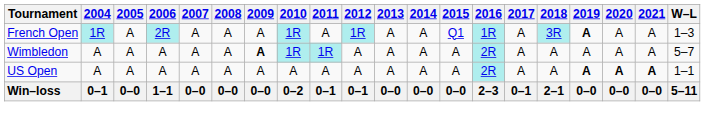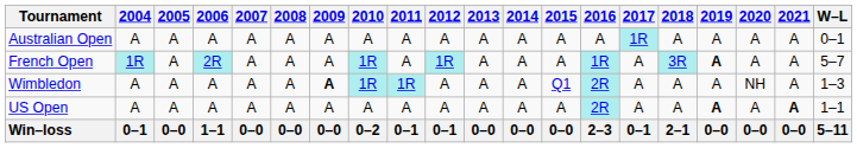+ row: Australian Open | A | A | A | A | A | A | A | A | A | A | A | A | A | 1R | A | A | A | A | 0–1
French Open | 2015: Q1 -> A
French Open | W–L: 1–3 -> 5–7
Wimbledon | 2015: A -> Q1
Wimbledon | 2020: A -> NH
Wimbledon | W–L: 5–7 -> 1–3
US Open | 2020: bold -> normal
